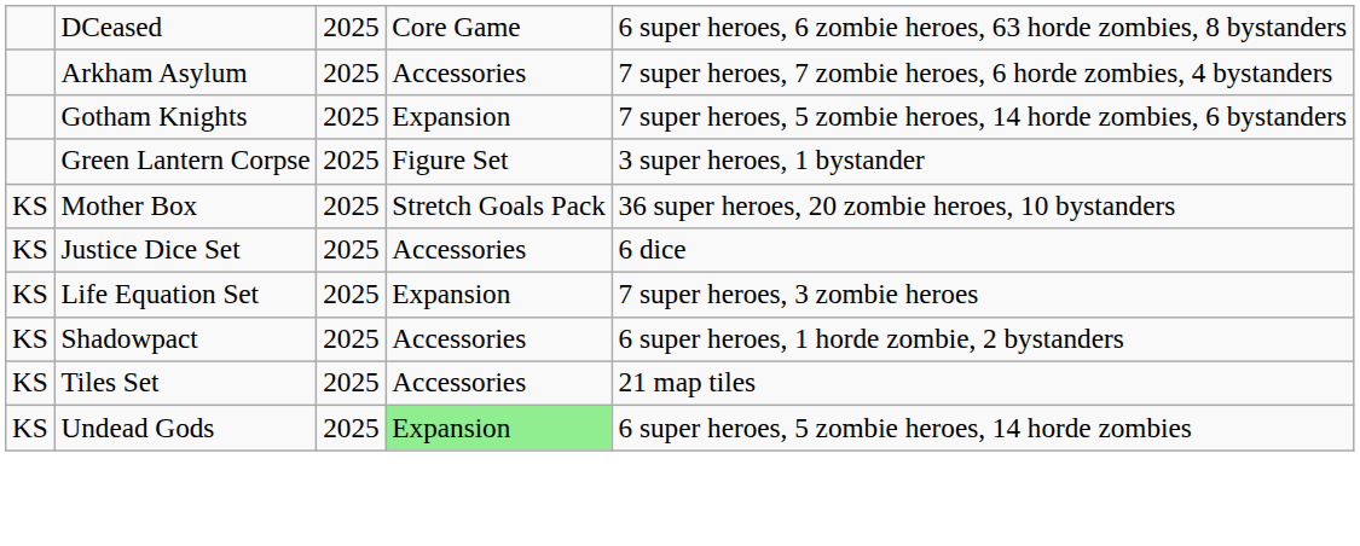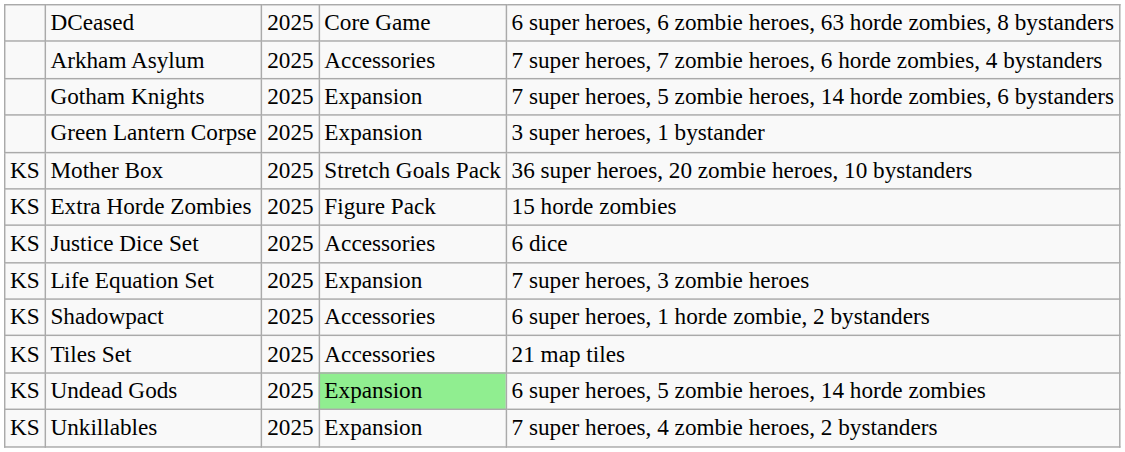Green Lantern Corpse | column 4: Figure Set -> Expansion
+ row: KS | Extra Horde Zombies | 2025 | Figure Pack | 15 horde zombies
+ row: KS | Unkillables | 2025 | Expansion | 7 super heroes, 4 zombie heroes, 2 bystanders
